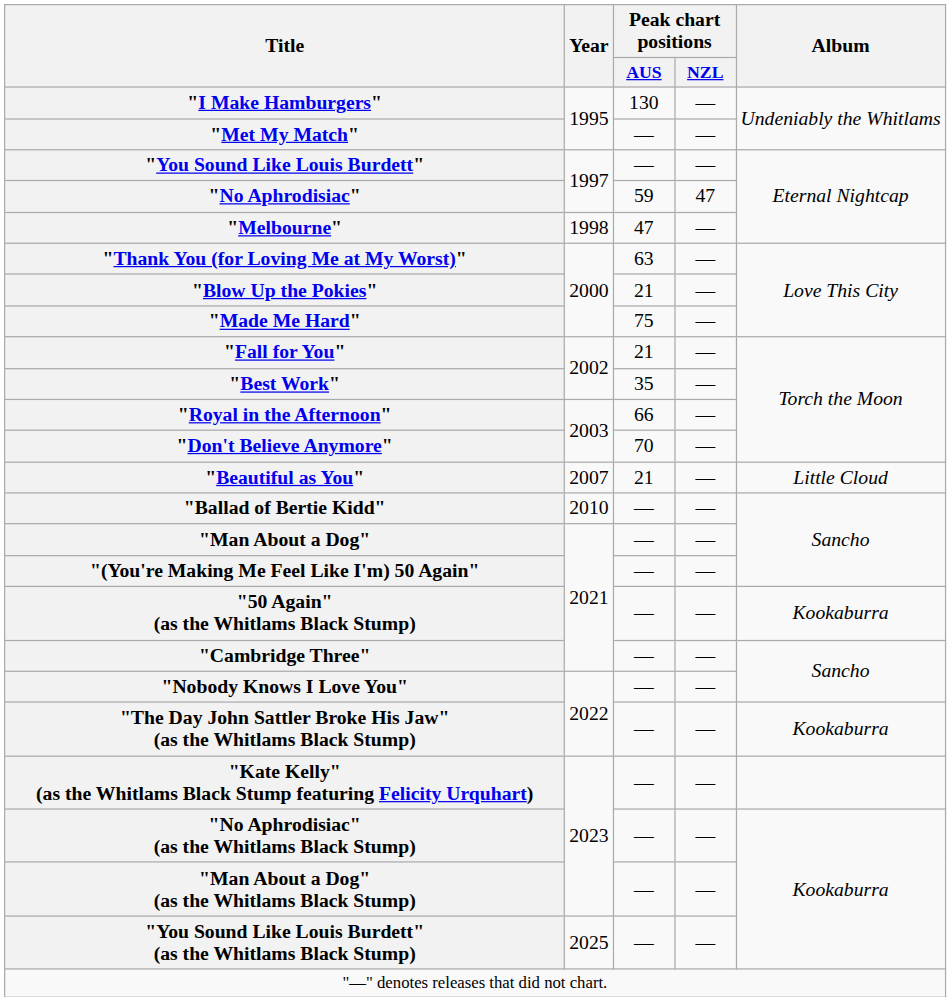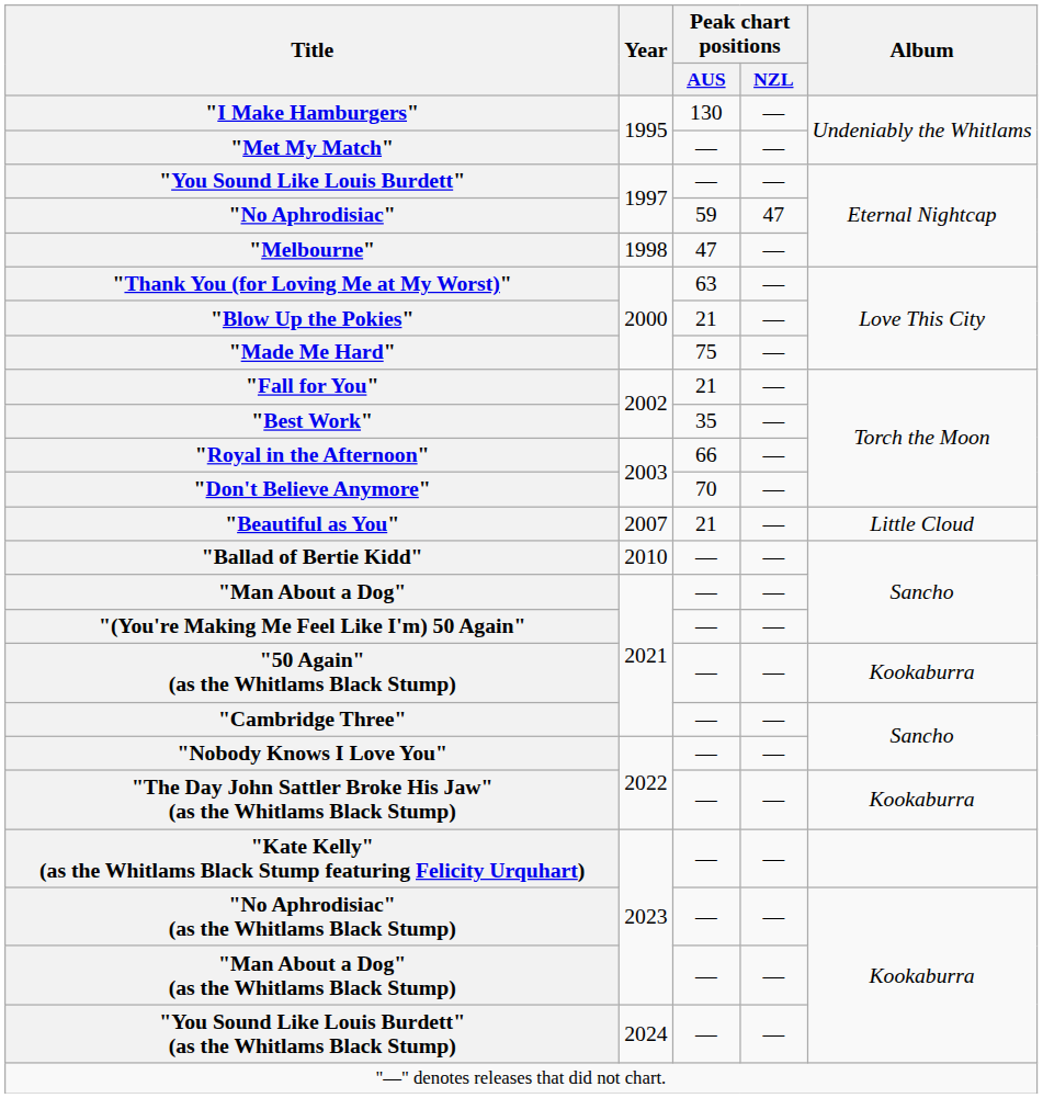"You Sound Like Louis Burdett" (as the Whitlams Black Stump) | Year: 2025 -> 2024
